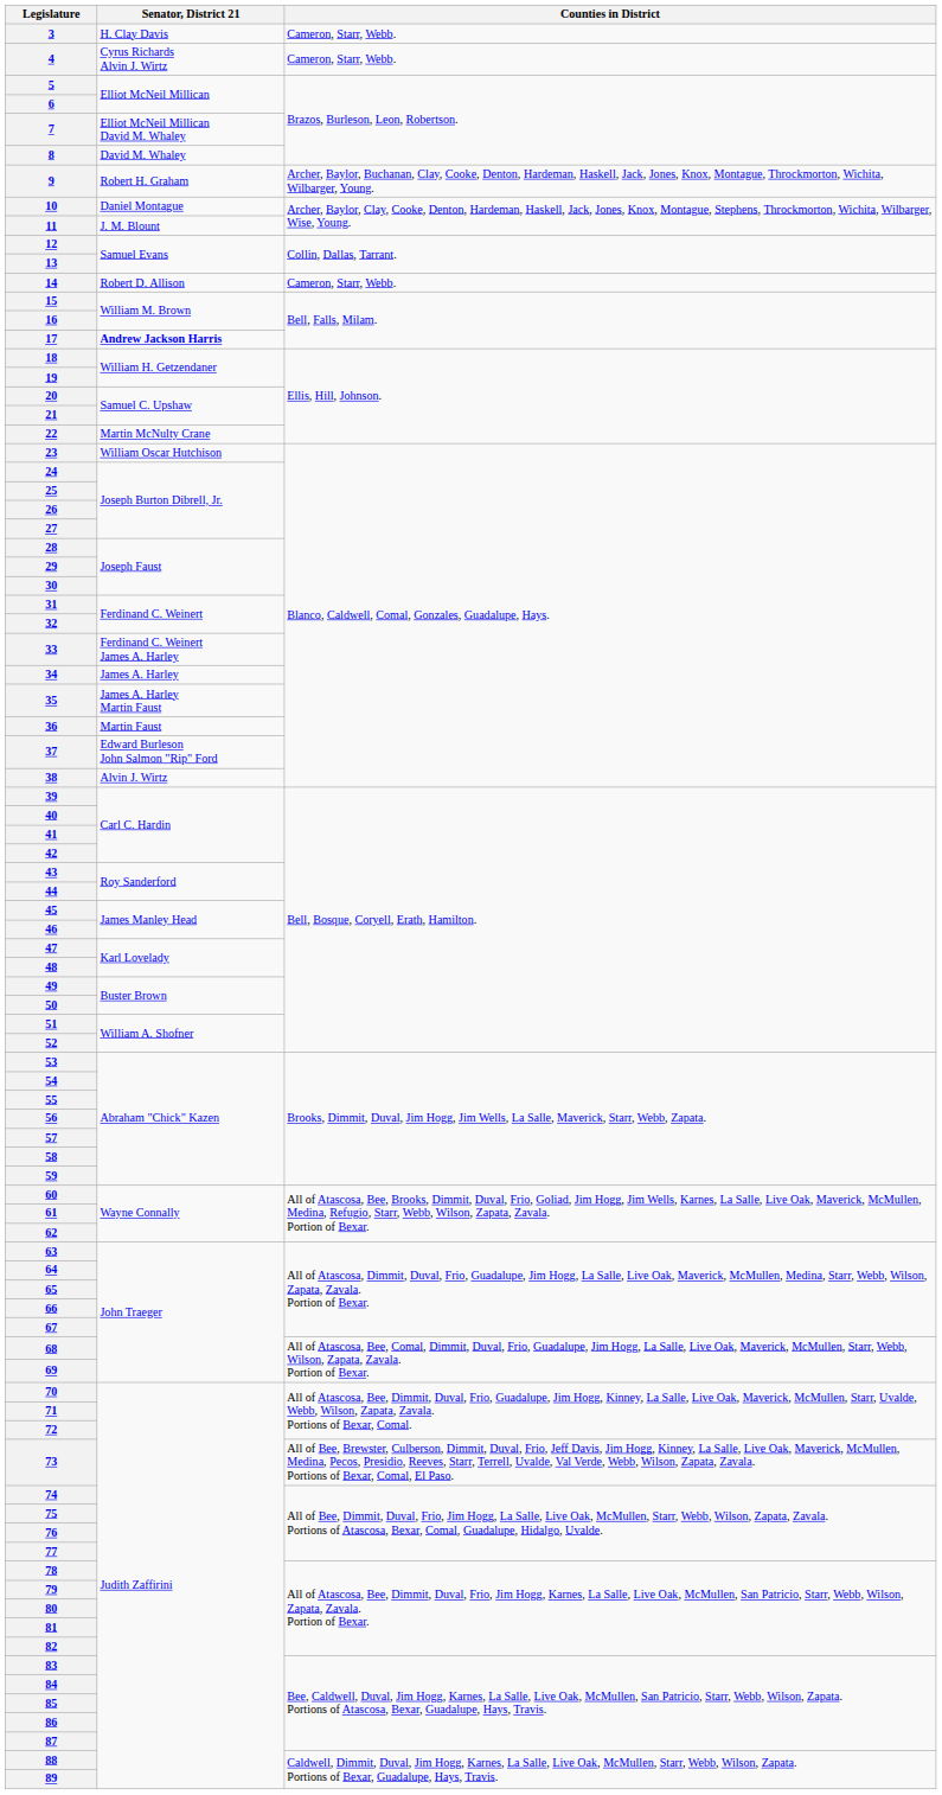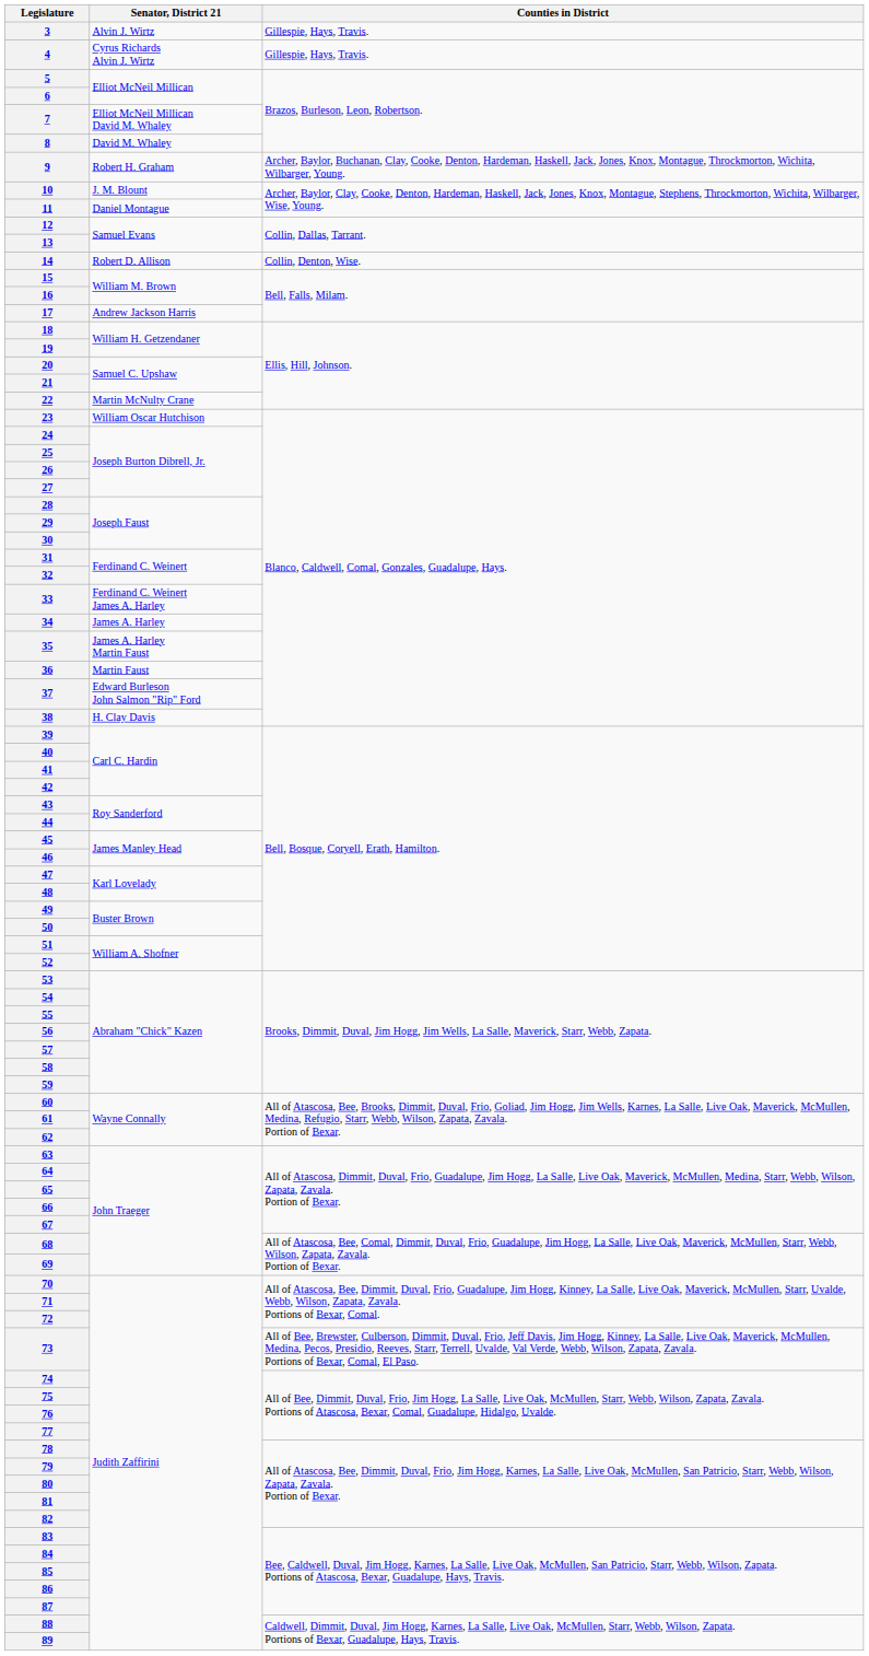3 | Senator, District 21: H. Clay Davis -> Alvin J. Wirtz
3 | Counties in District: Cameron, Starr, Webb. -> Gillespie, Hays, Travis.
4 | Counties in District: Cameron, Starr, Webb. -> Gillespie, Hays, Travis.
10 | Senator, District 21: Daniel Montague -> J. M. Blount
11 | Senator, District 21: J. M. Blount -> Daniel Montague
14 | Counties in District: Cameron, Starr, Webb. -> Collin, Denton, Wise.
17 | Senator, District 21: bold -> normal
38 | Senator, District 21: Alvin J. Wirtz -> H. Clay Davis
